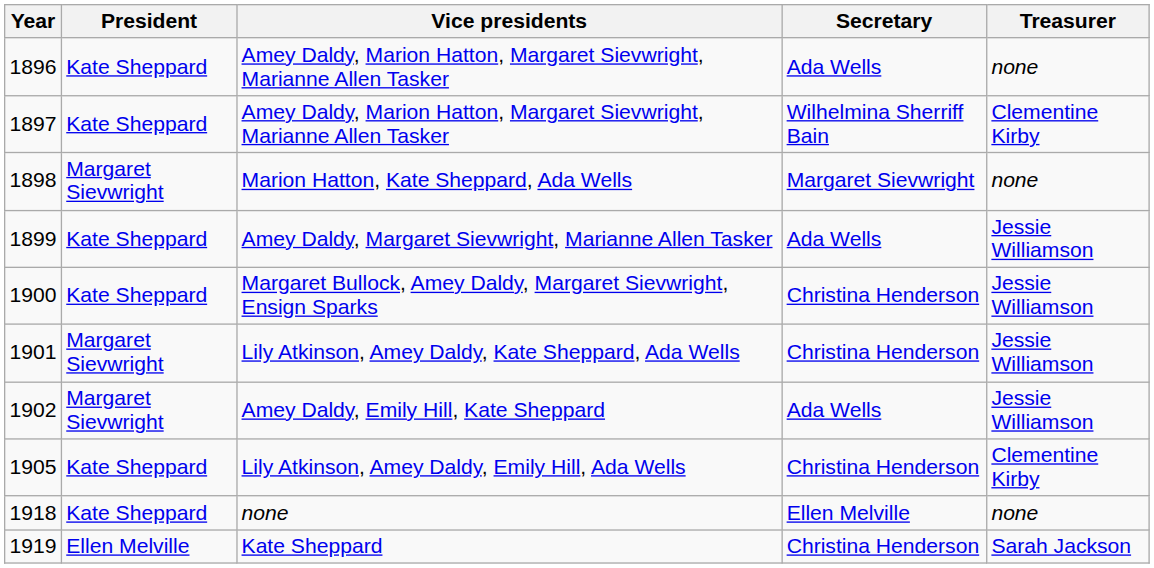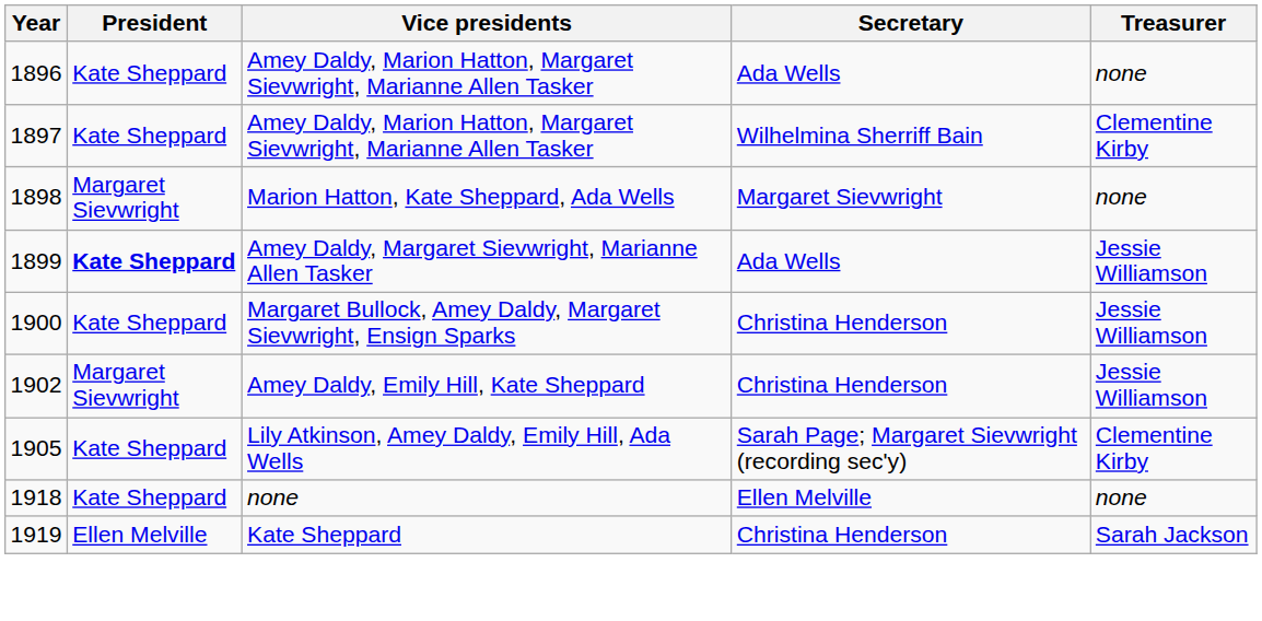Amey Daldy, Margaret Sievwright, Marianne Allen Tasker | President: normal -> bold
- row: 1901 | Margaret Sievwright | Lily Atkinson, Amey Daldy, Kate Sheppard, Ada Wells | Christina Henderson | Jessie Williamson
Amey Daldy, Emily Hill, Kate Sheppard | Secretary: Ada Wells -> Christina Henderson
Lily Atkinson, Amey Daldy, Emily Hill, Ada Wells | Secretary: Christina Henderson -> Sarah Page; Margaret Sievwright (recording sec'y)
